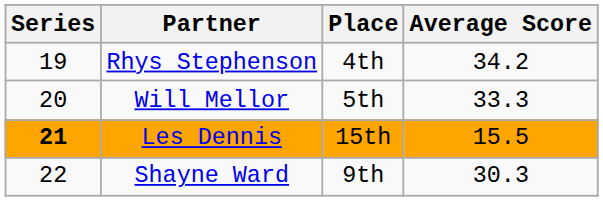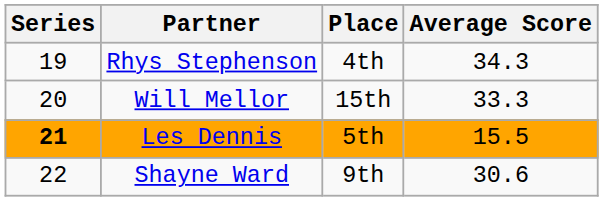Rhys Stephenson | Average Score: 34.2 -> 34.3
Will Mellor | Place: 5th -> 15th
Les Dennis | Place: 15th -> 5th
Shayne Ward | Average Score: 30.3 -> 30.6
